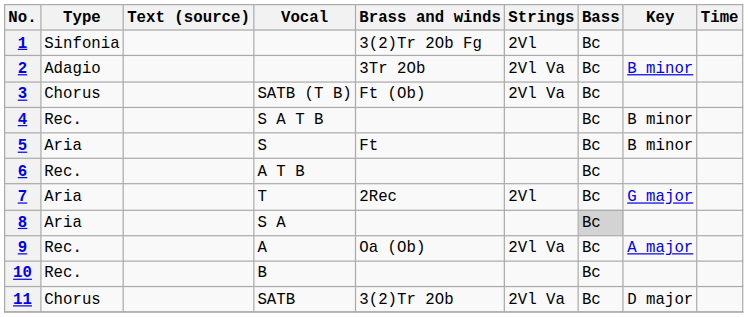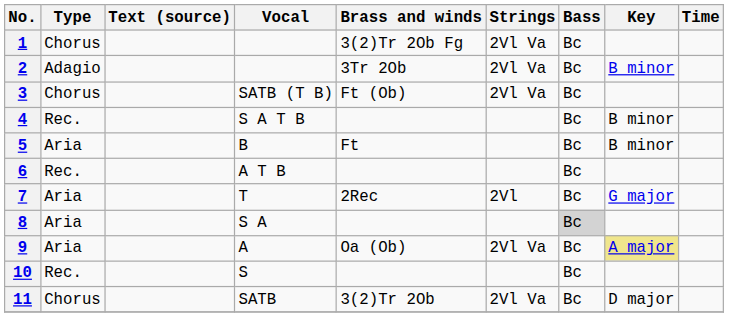1 | Type: Sinfonia -> Chorus
1 | Strings: 2Vl -> 2Vl Va
5 | Vocal: S -> B
9 | Type: Rec. -> Aria
9 | Key: no background -> khaki background
10 | Vocal: B -> S
